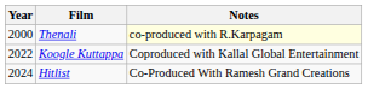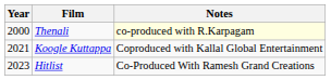Koogle Kuttappa | Year: 2022 -> 2021
Hitlist | Year: 2024 -> 2023
